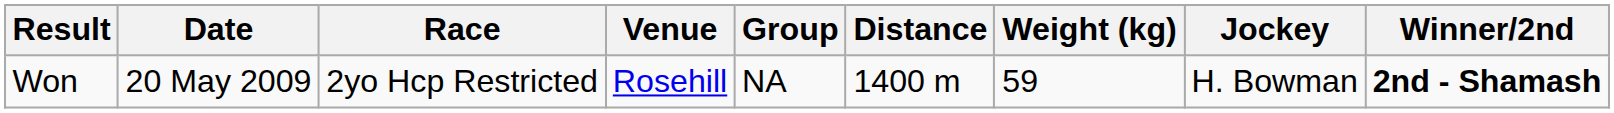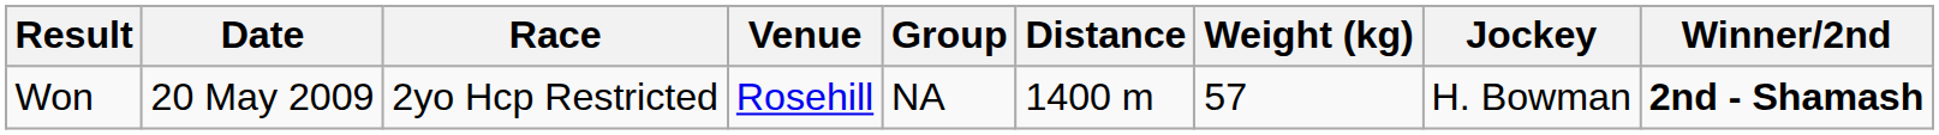Won | Weight (kg): 59 -> 57
